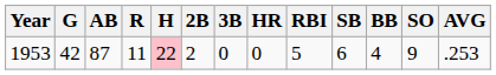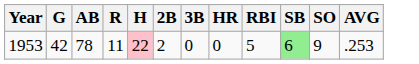- column: BB | 4
1953 | AB: 87 -> 78
1953 | SB: no background -> lightgreen background
